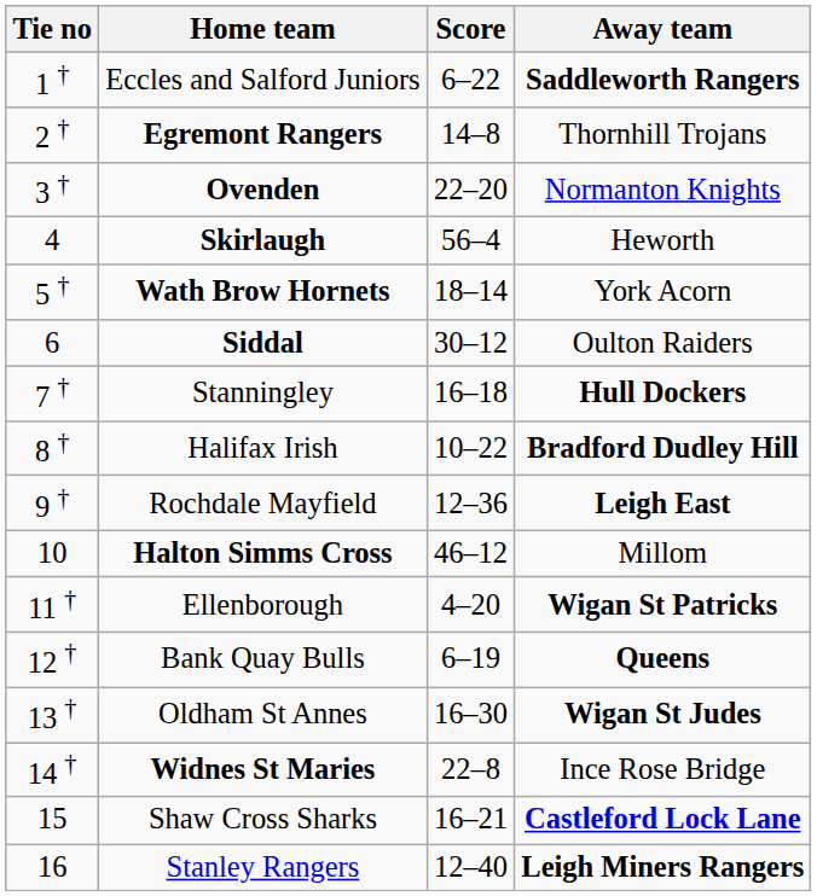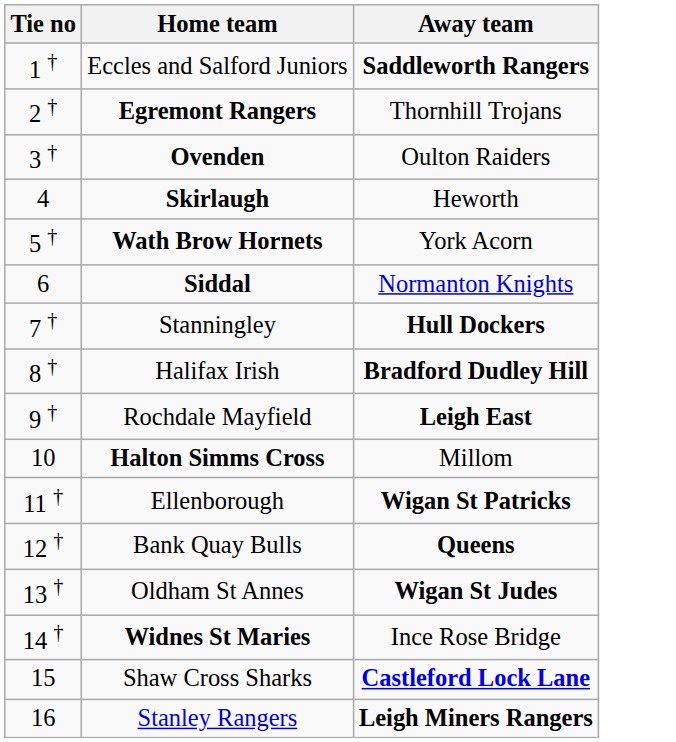- column: Score | 6–22 | 14–8 | 22–20 | 56–4 | 18–14 | 30–12 | 16–18 | 10–22 | 12–36 | 46–12 | 4–20 | 6–19 | 16–30 | 22–8 | 16–21 | 12–40
Ovenden | Away team: Normanton Knights -> Oulton Raiders
Siddal | Away team: Oulton Raiders -> Normanton Knights
